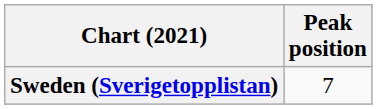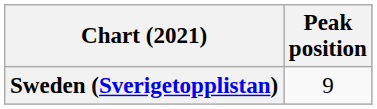Sweden (Sverigetopplistan) | Peak position: 7 -> 9
